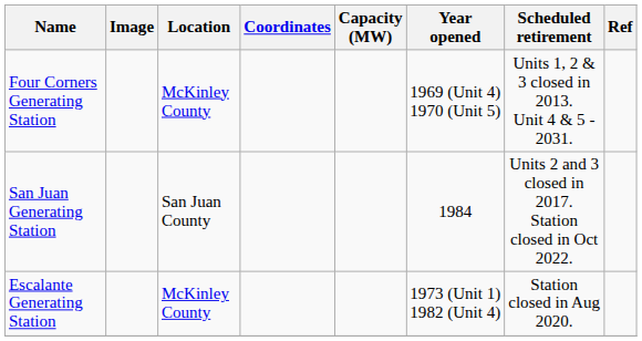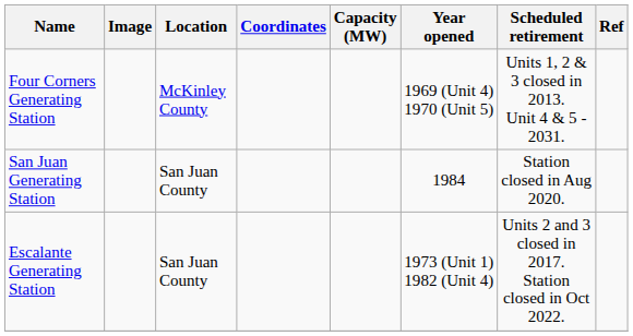San Juan Generating Station | Scheduled retirement: Units 2 and 3 closed in 2017. Station closed in Oct 2022. -> Station closed in Aug 2020.
Escalante Generating Station | Location: McKinley County -> San Juan County
Escalante Generating Station | Scheduled retirement: Station closed in Aug 2020. -> Units 2 and 3 closed in 2017. Station closed in Oct 2022.
